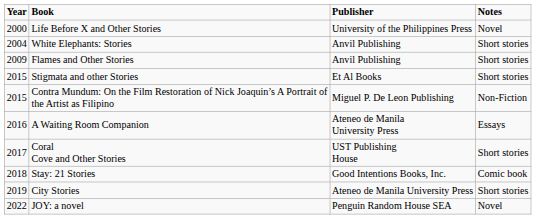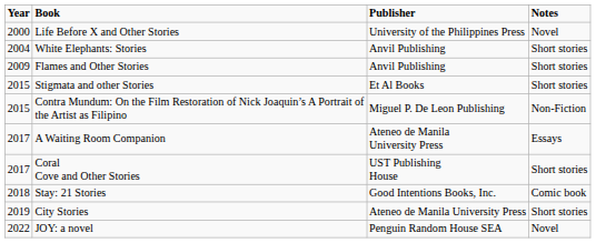A Waiting Room Companion | Year: 2016 -> 2017
